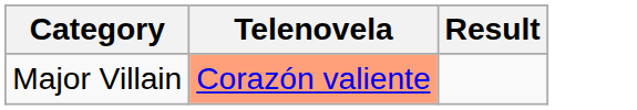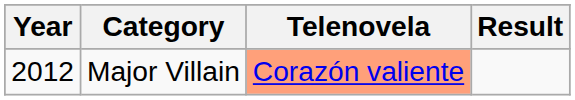+ column: Year | 2012
